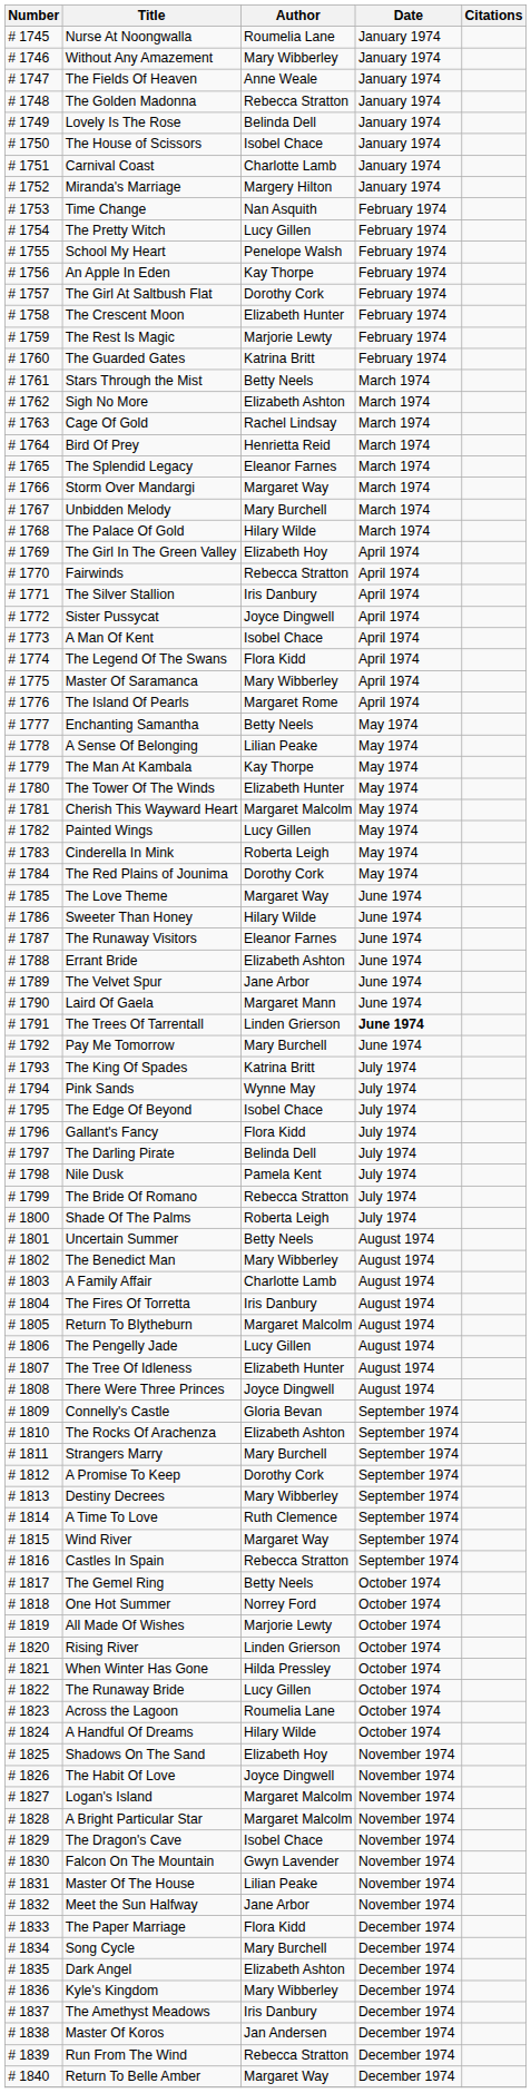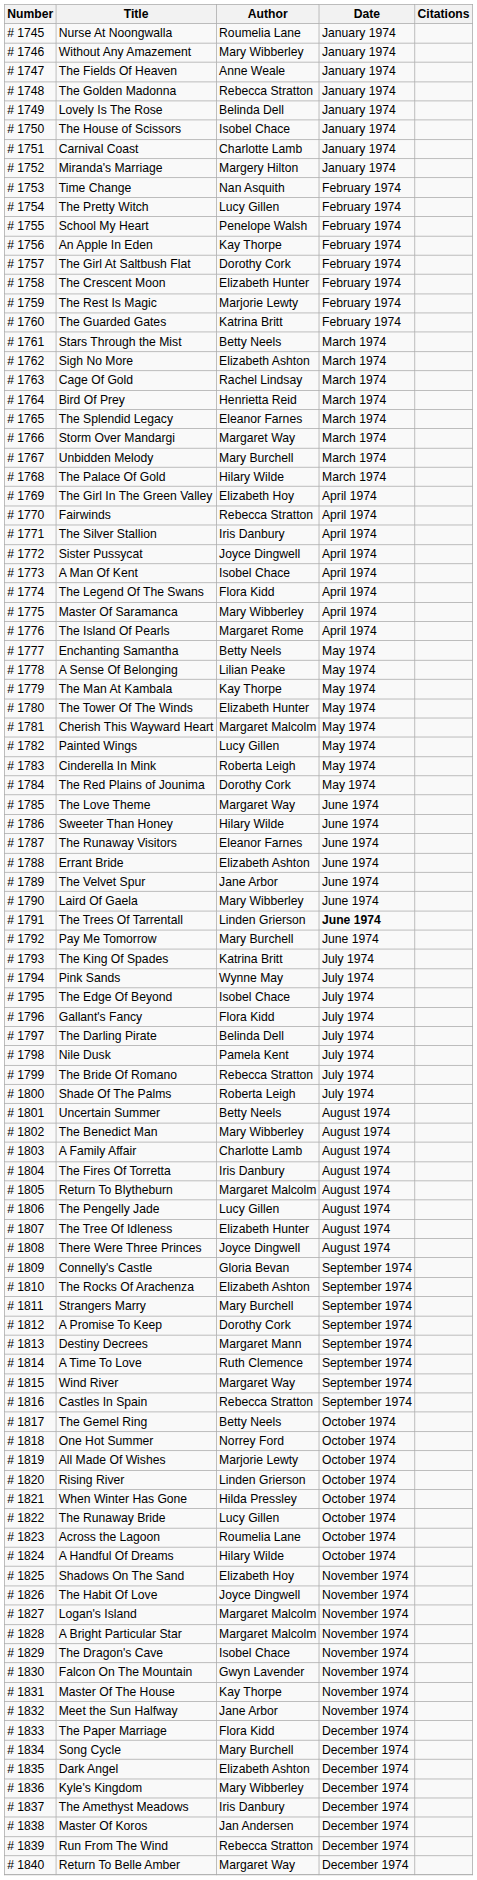Laird Of Gaela | Author: Margaret Mann -> Mary Wibberley
Destiny Decrees | Author: Mary Wibberley -> Margaret Mann
Master Of The House | Author: Lilian Peake -> Kay Thorpe
